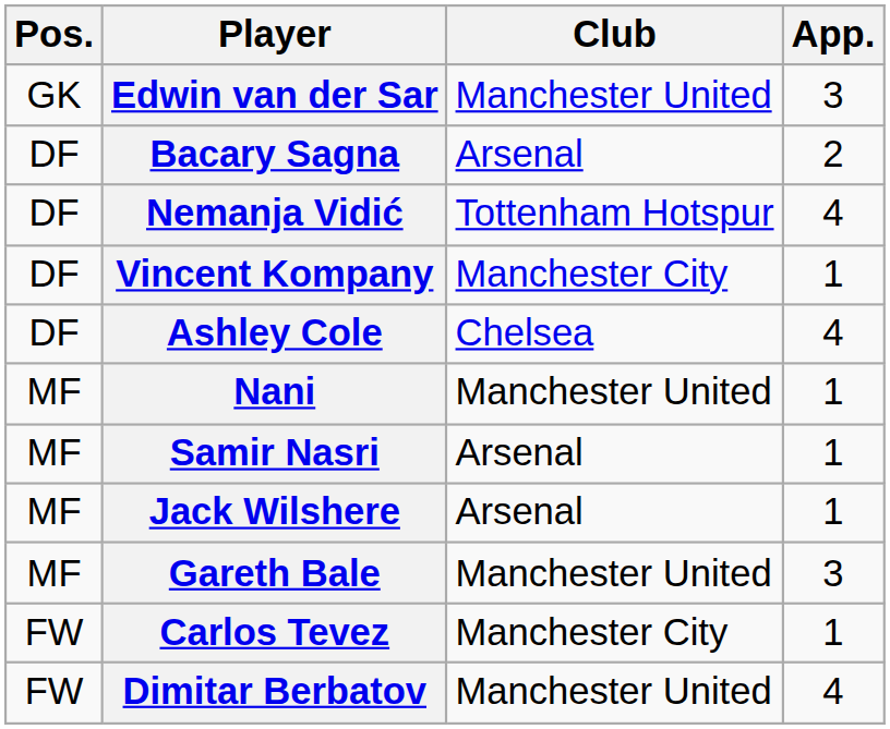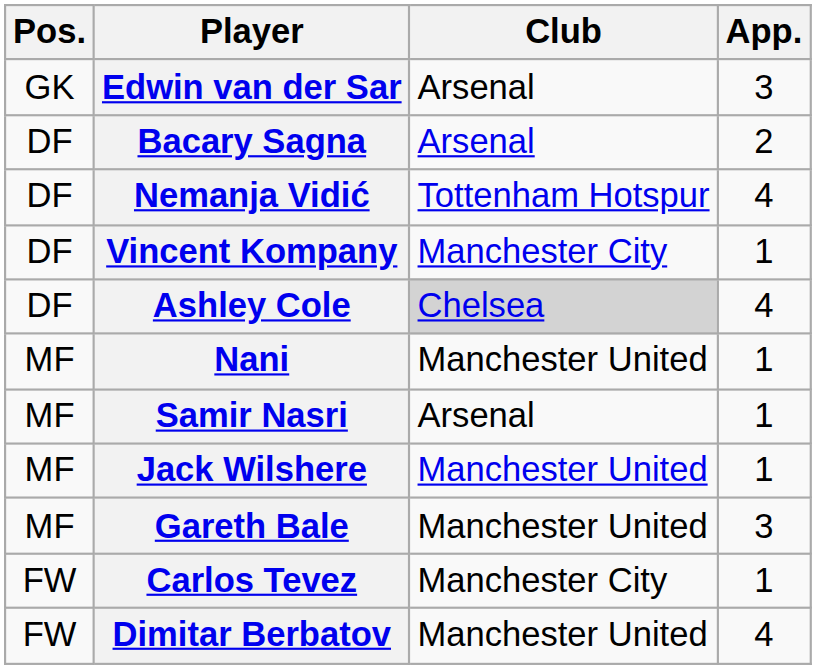Edwin van der Sar | Club: Manchester United -> Arsenal
Ashley Cole | Club: no background -> lightgrey background
Jack Wilshere | Club: Arsenal -> Manchester United
